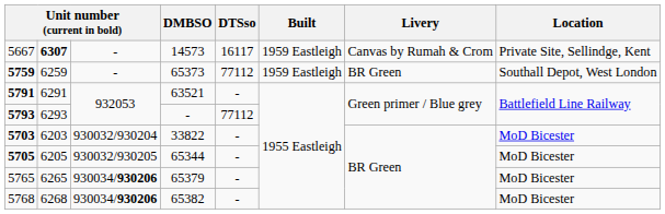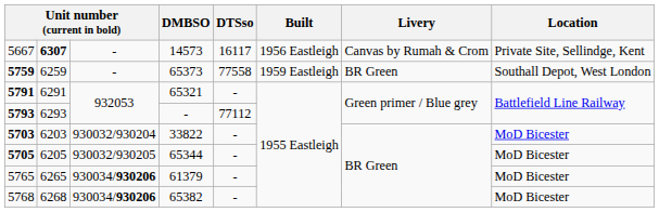5667 | Built: 1959 Eastleigh -> 1956 Eastleigh
5759 | DTSso: 77112 -> 77558
5791 | DMBSO: 63521 -> 65321
5765 | DMBSO: 65379 -> 61379
